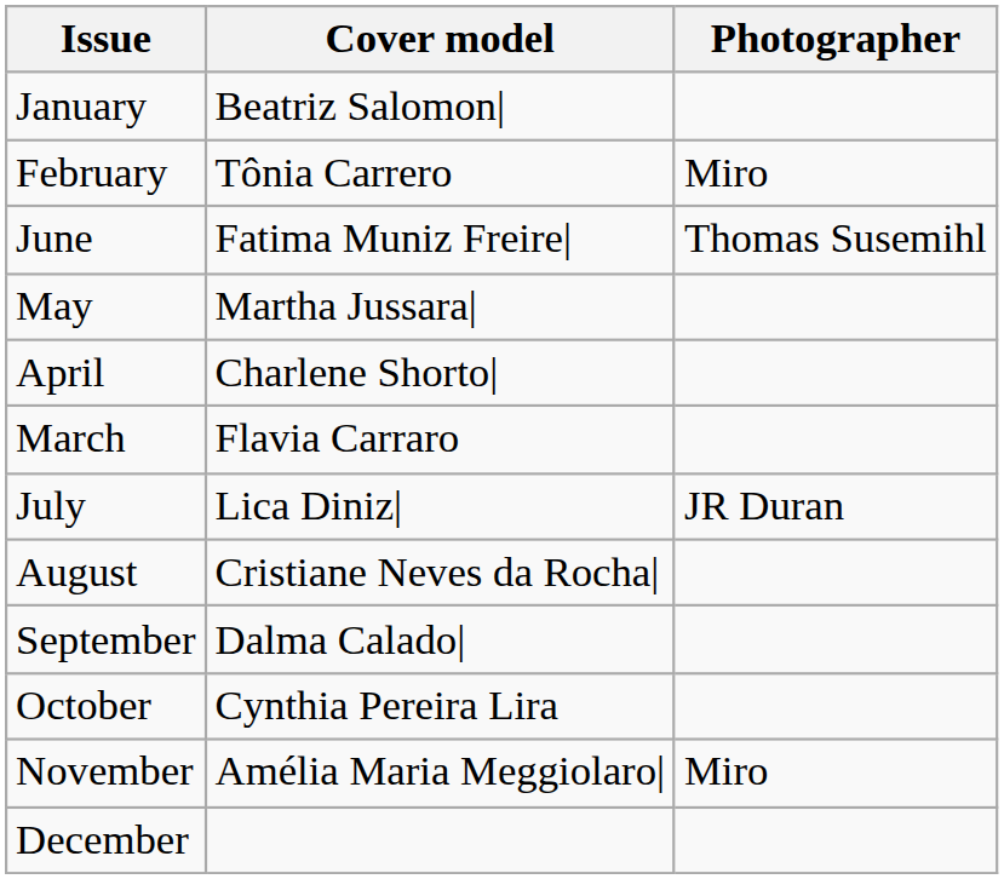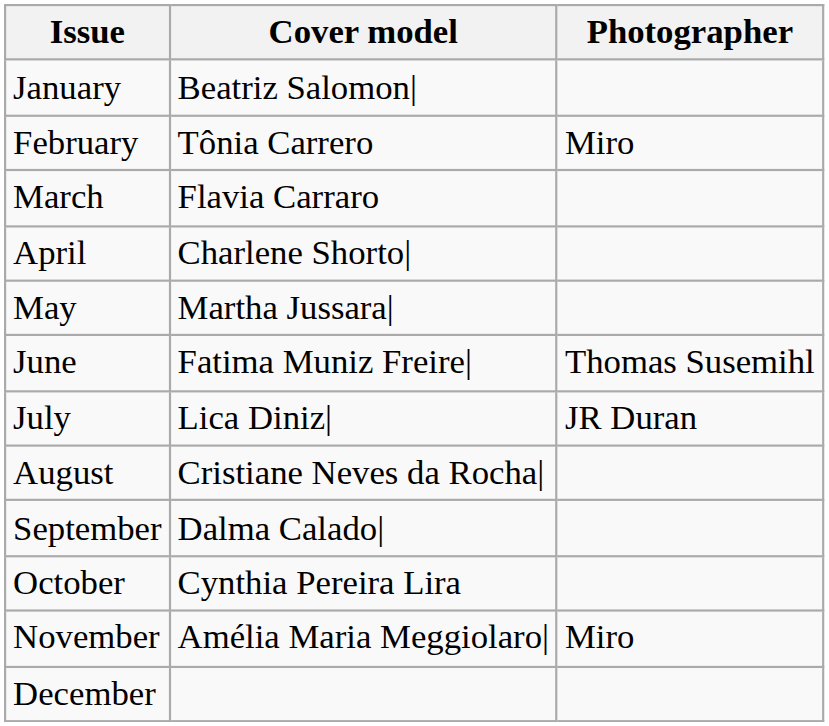rows swapped: March <-> June
rows swapped: April <-> May
